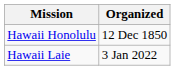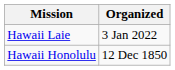rows swapped: Hawaii Honolulu <-> Hawaii Laie
